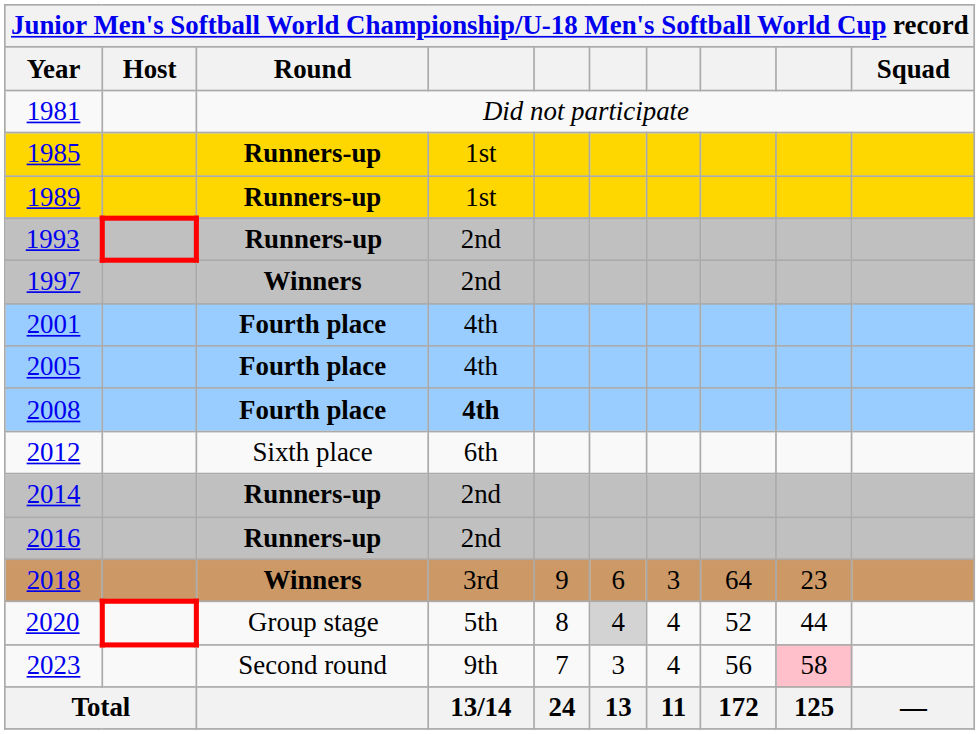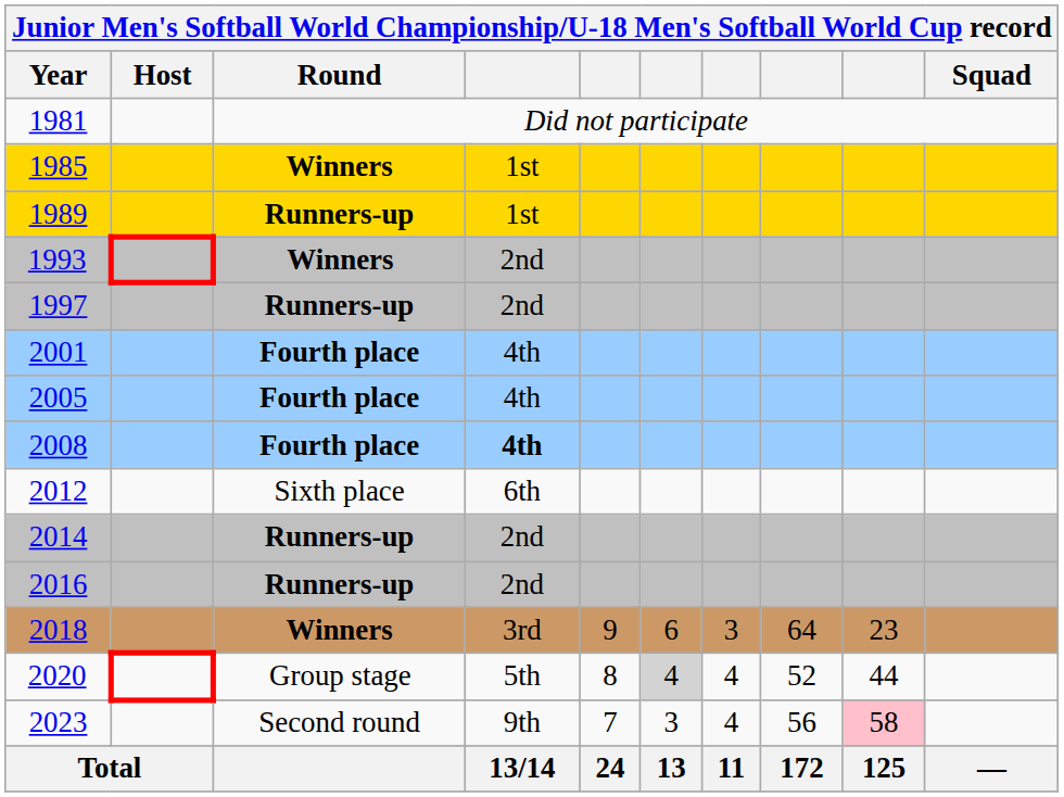1985 | Round: Runners-up -> Winners
1993 | Round: Runners-up -> Winners
1997 | Round: Winners -> Runners-up
